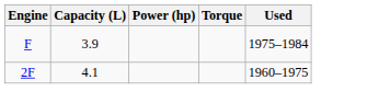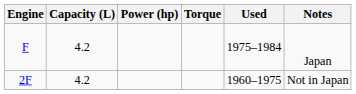+ column: Notes | Japan | Not in Japan
F | Capacity (L): 3.9 -> 4.2
2F | Capacity (L): 4.1 -> 4.2
